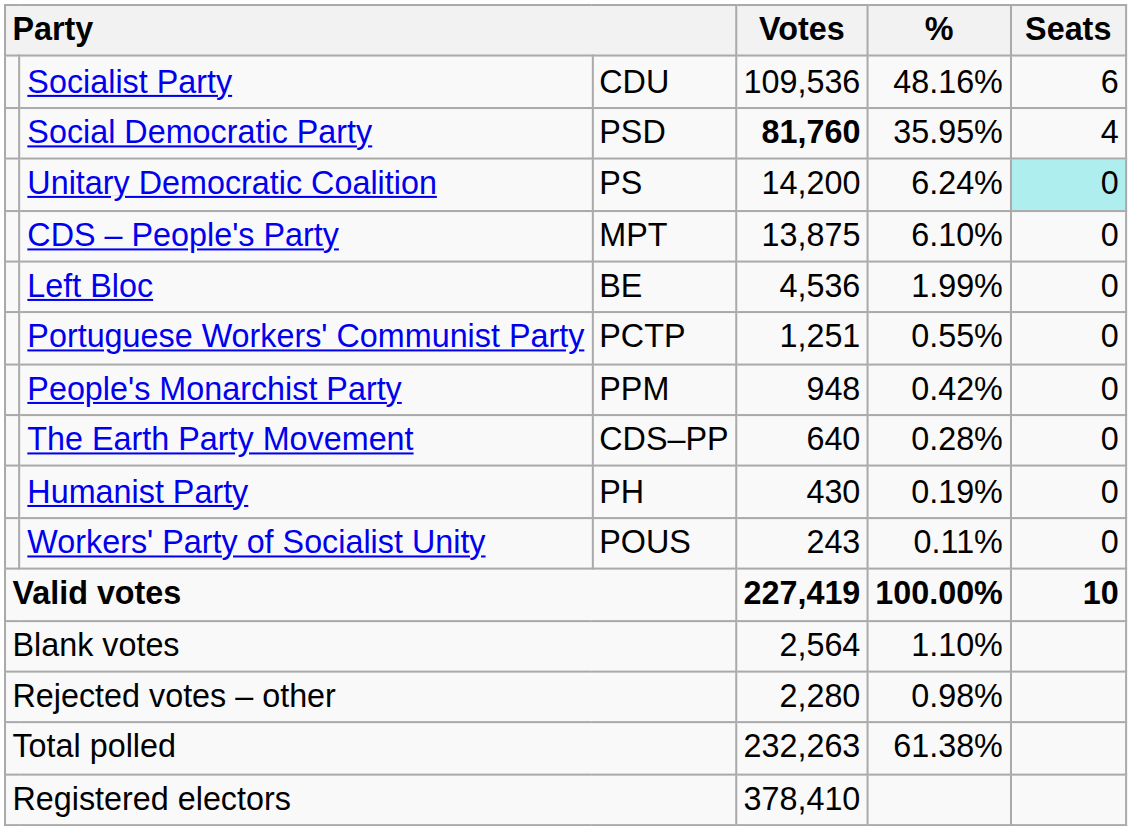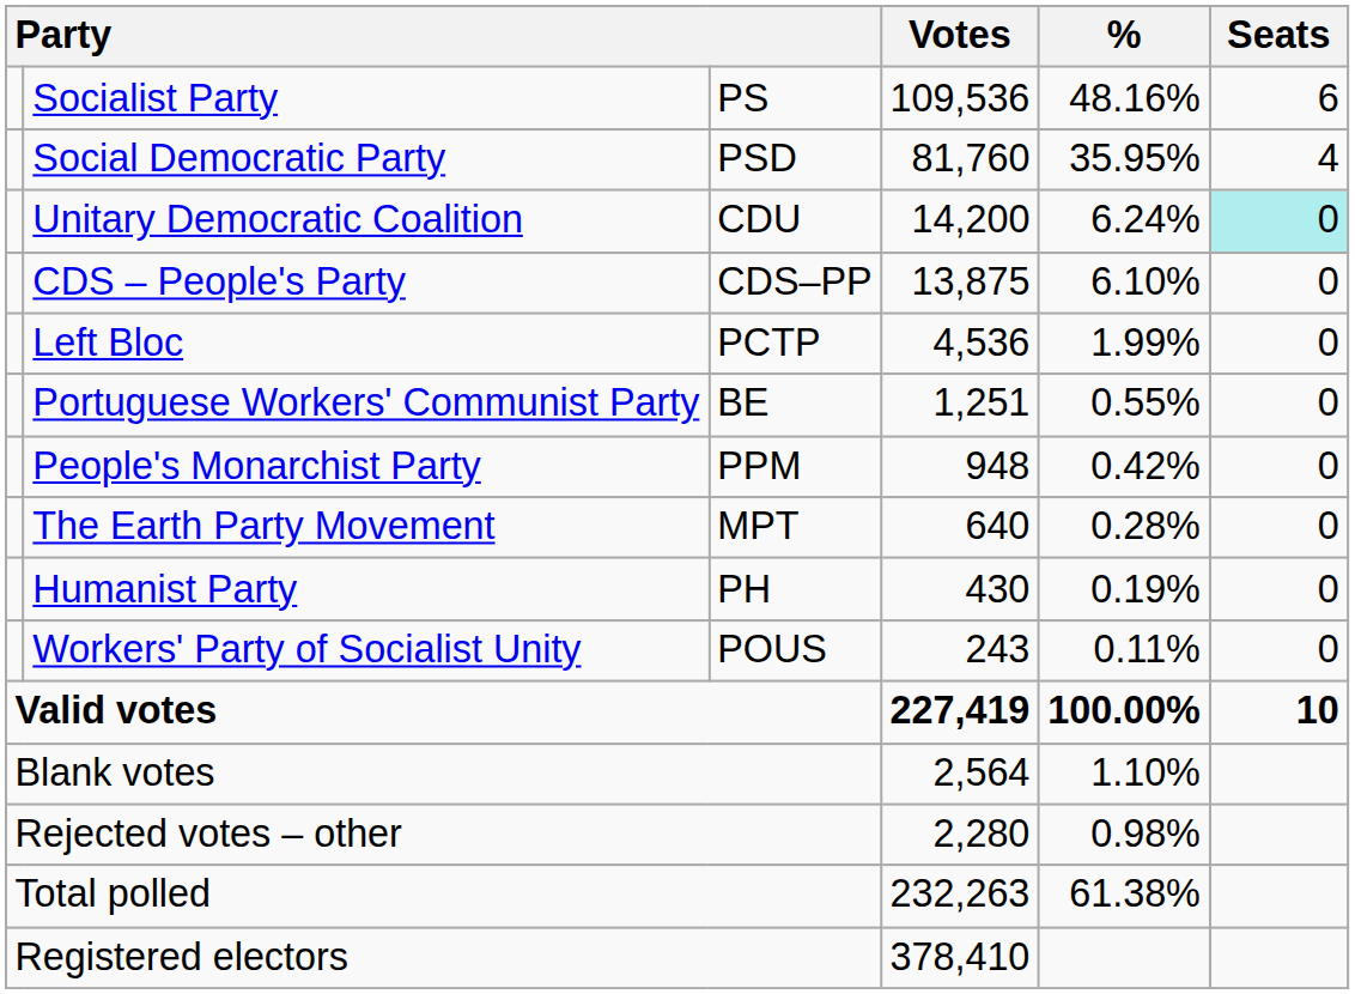Socialist Party | column 3: CDU -> PS
Social Democratic Party | Votes: bold -> normal
Unitary Democratic Coalition | column 3: PS -> CDU
CDS – People's Party | column 3: MPT -> CDS–PP
Left Bloc | column 3: BE -> PCTP
Portuguese Workers' Communist Party | column 3: PCTP -> BE
The Earth Party Movement | column 3: CDS–PP -> MPT
